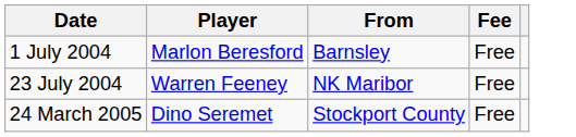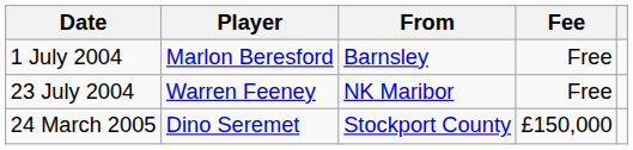24 March 2005 | Fee: Free -> £150,000
